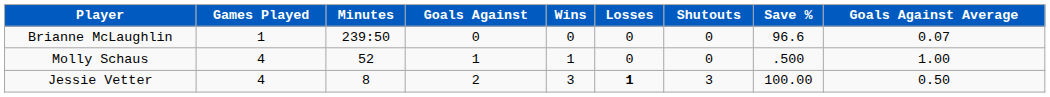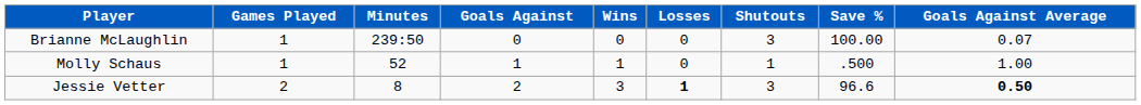Brianne McLaughlin | Shutouts: 0 -> 3
Brianne McLaughlin | Save %: 96.6 -> 100.00
Molly Schaus | Games Played: 4 -> 1
Molly Schaus | Shutouts: 0 -> 1
Jessie Vetter | Games Played: 4 -> 2
Jessie Vetter | Save %: 100.00 -> 96.6
Jessie Vetter | Goals Against Average: normal -> bold
